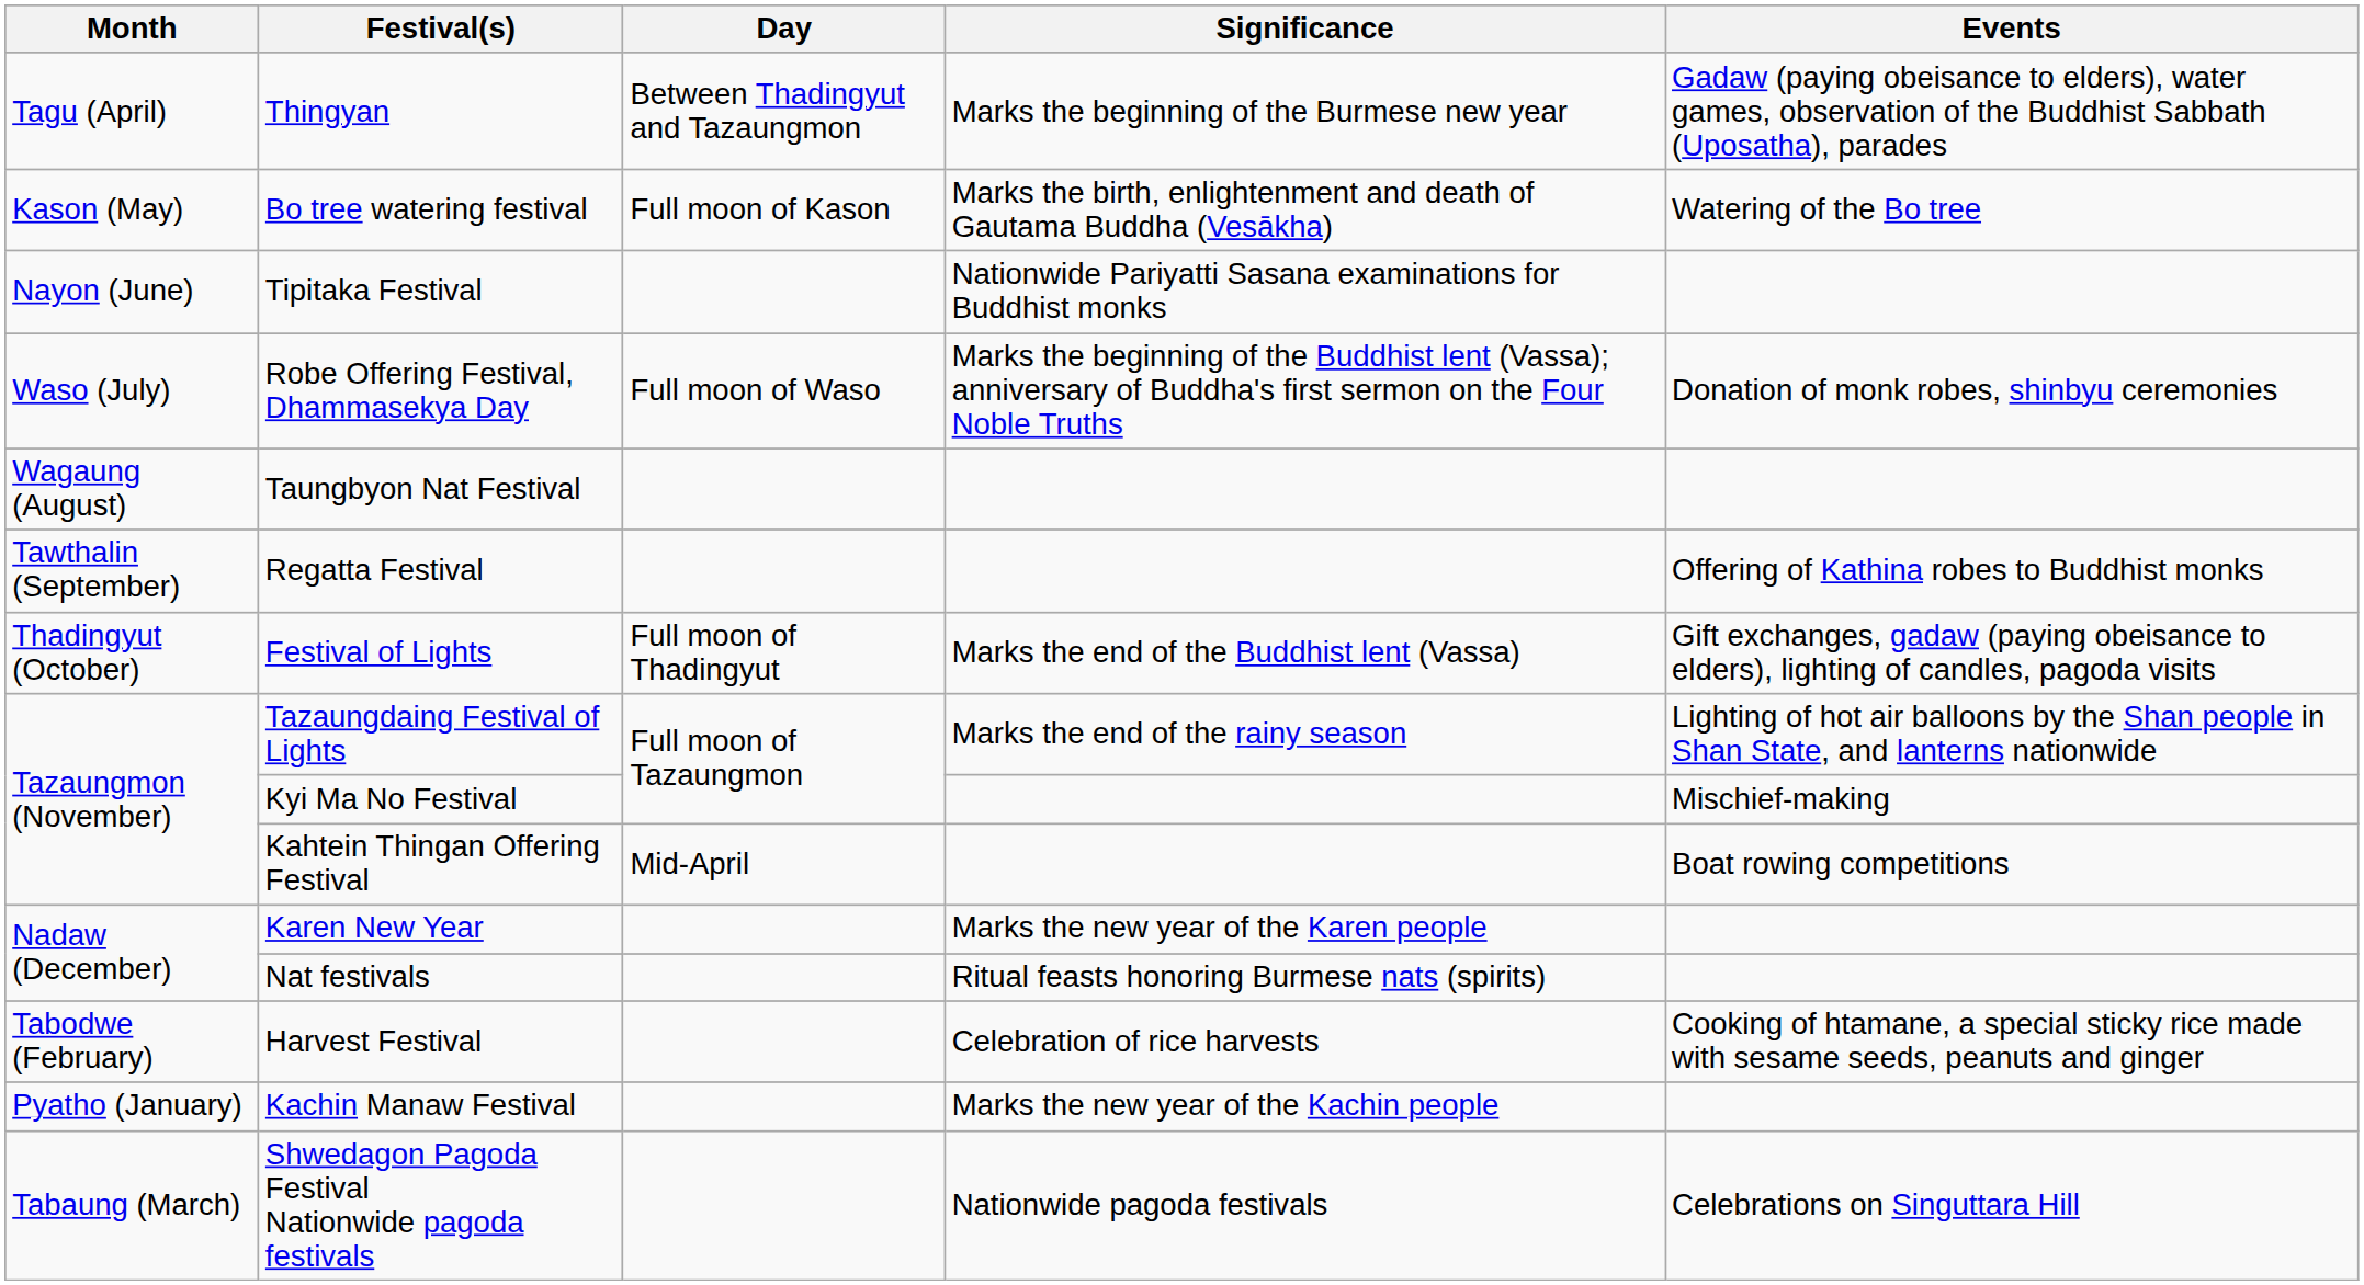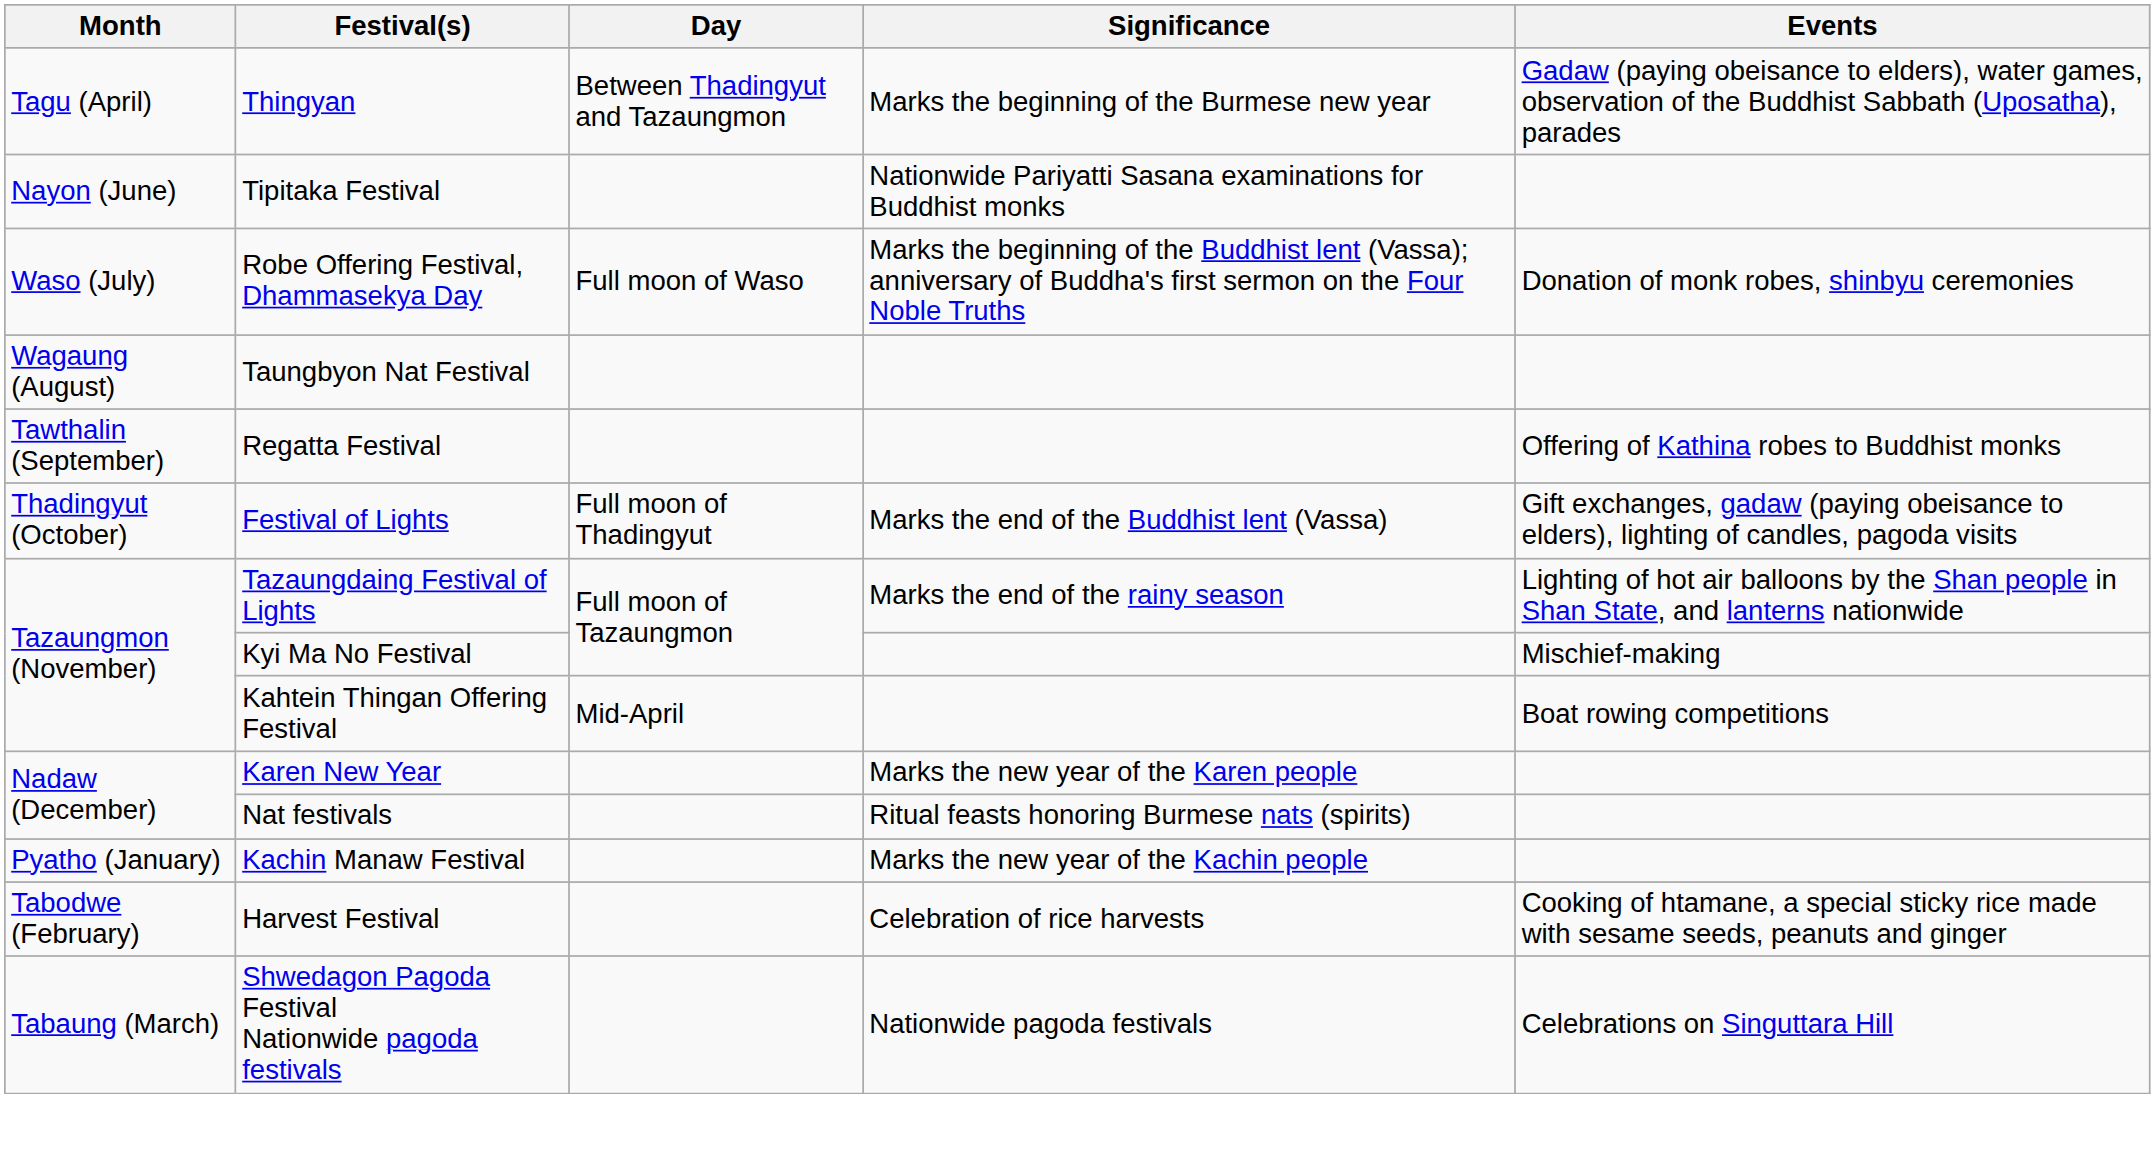- row: Kason (May) | Bo tree watering festival | Full moon of Kason | Marks the birth, enlightenment and death of Gautama Buddha (Vesākha) | Watering of the Bo tree
rows swapped: Kachin Manaw Festival <-> Harvest Festival
